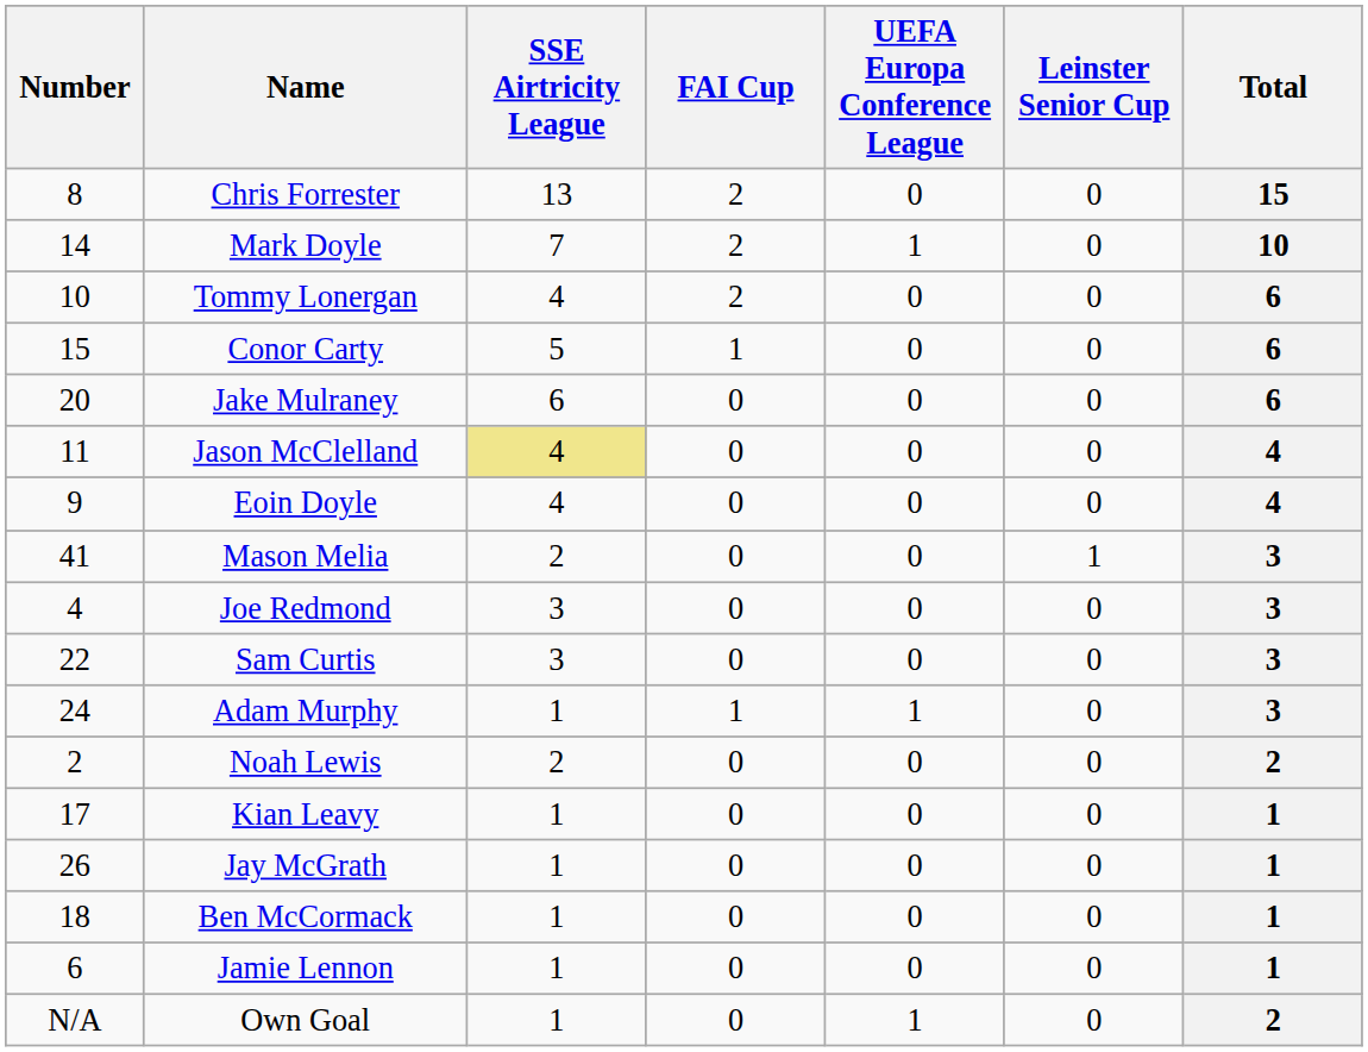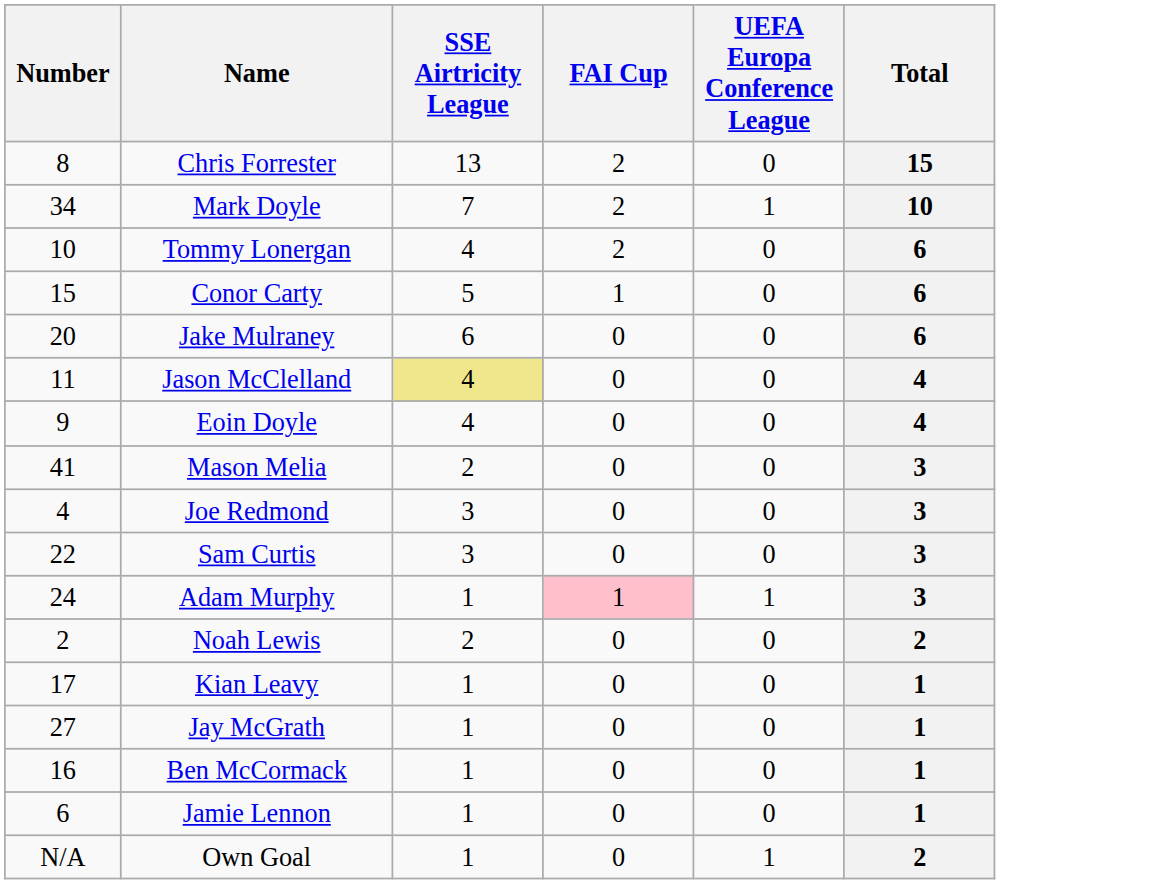- column: Leinster Senior Cup | 0 | 0 | 0 | 0 | 0 | 0 | 0 | 1 | 0 | 0 | 0 | 0 | 0 | 0 | 0 | 0 | 0
Mark Doyle | Number: 14 -> 34
Adam Murphy | FAI Cup: no background -> pink background
Jay McGrath | Number: 26 -> 27
Ben McCormack | Number: 18 -> 16
